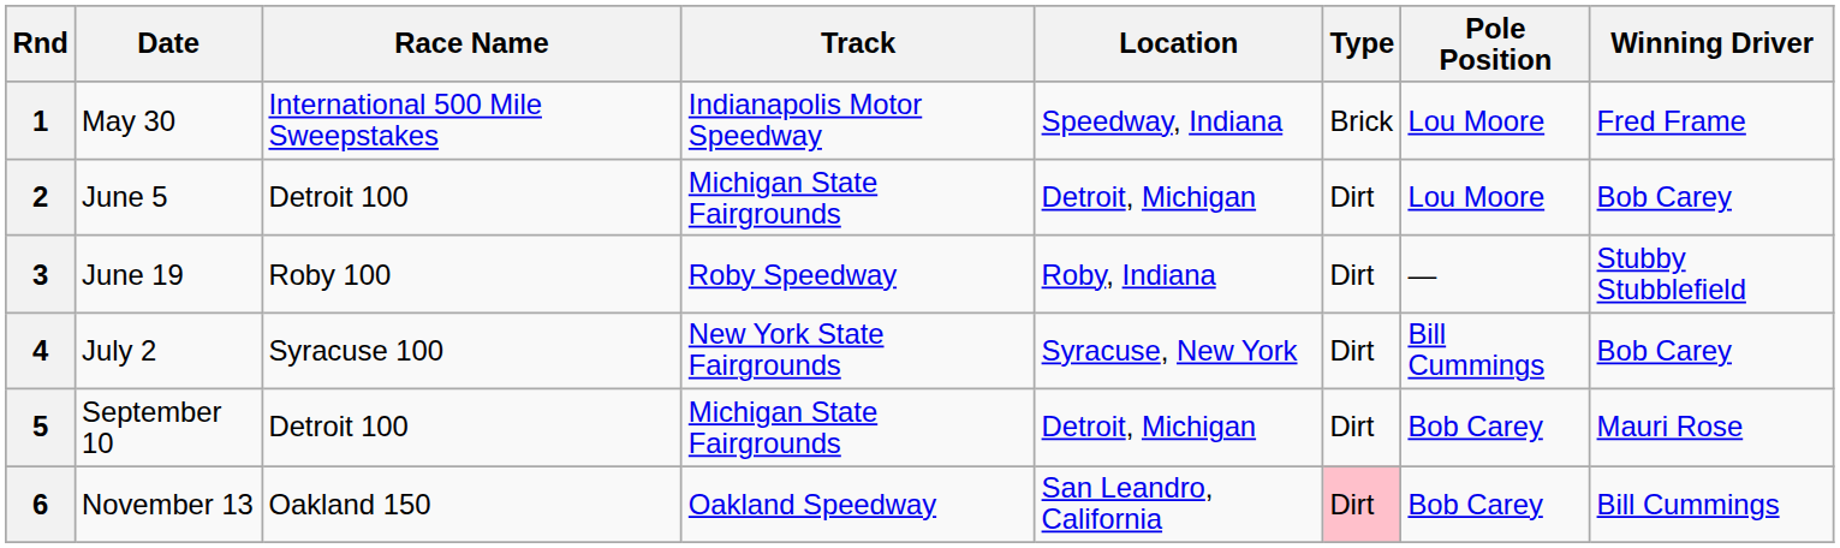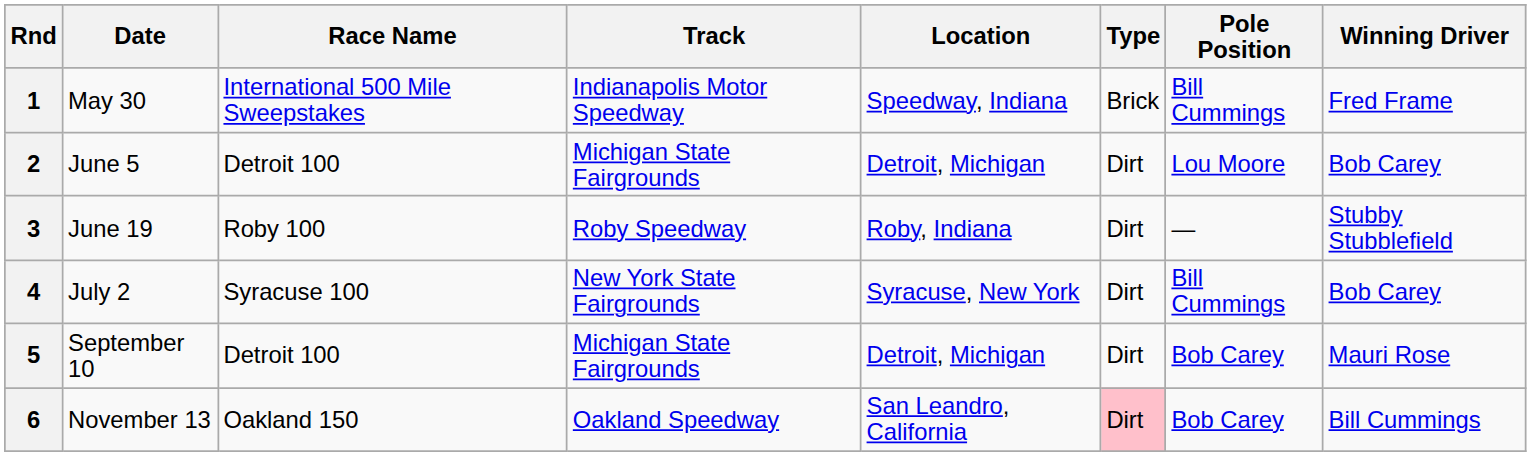1 | Pole Position: Lou Moore -> Bill Cummings
